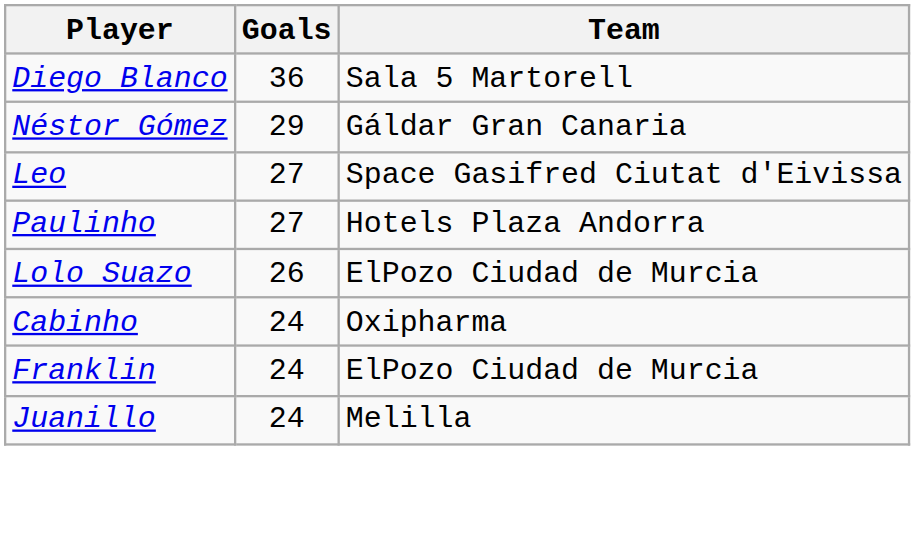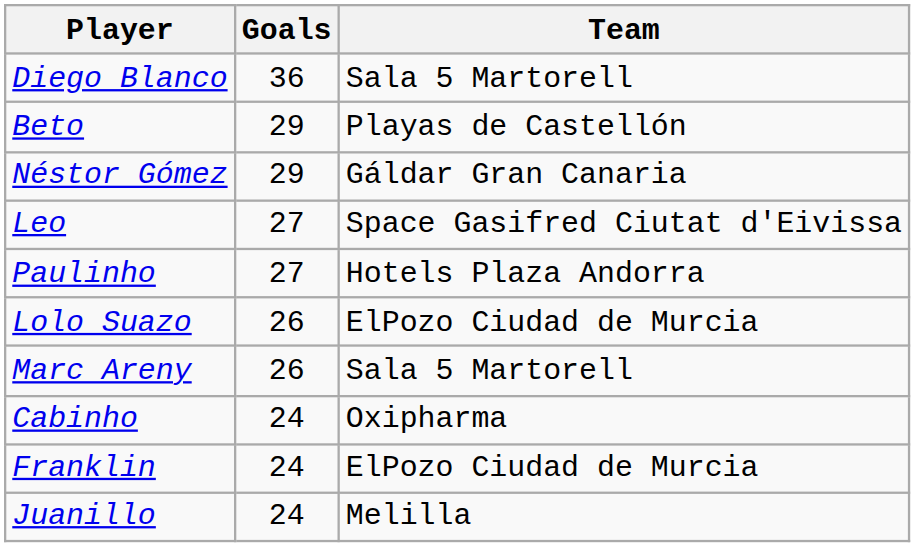+ row: Beto | 29 | Playas de Castellón
+ row: Marc Areny | 26 | Sala 5 Martorell
